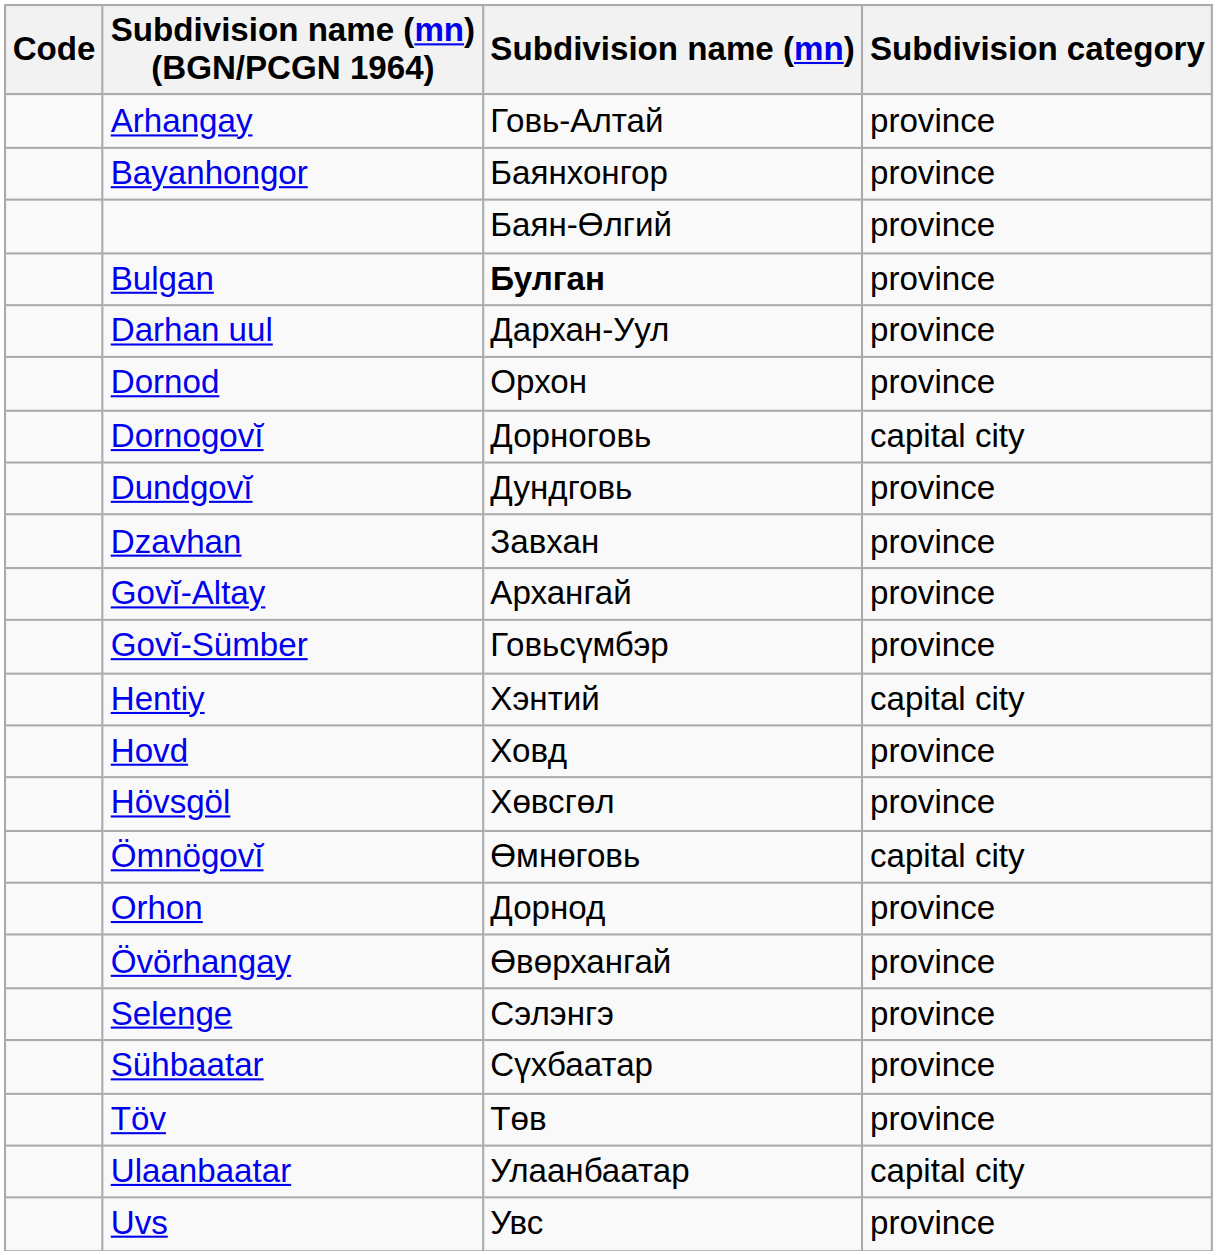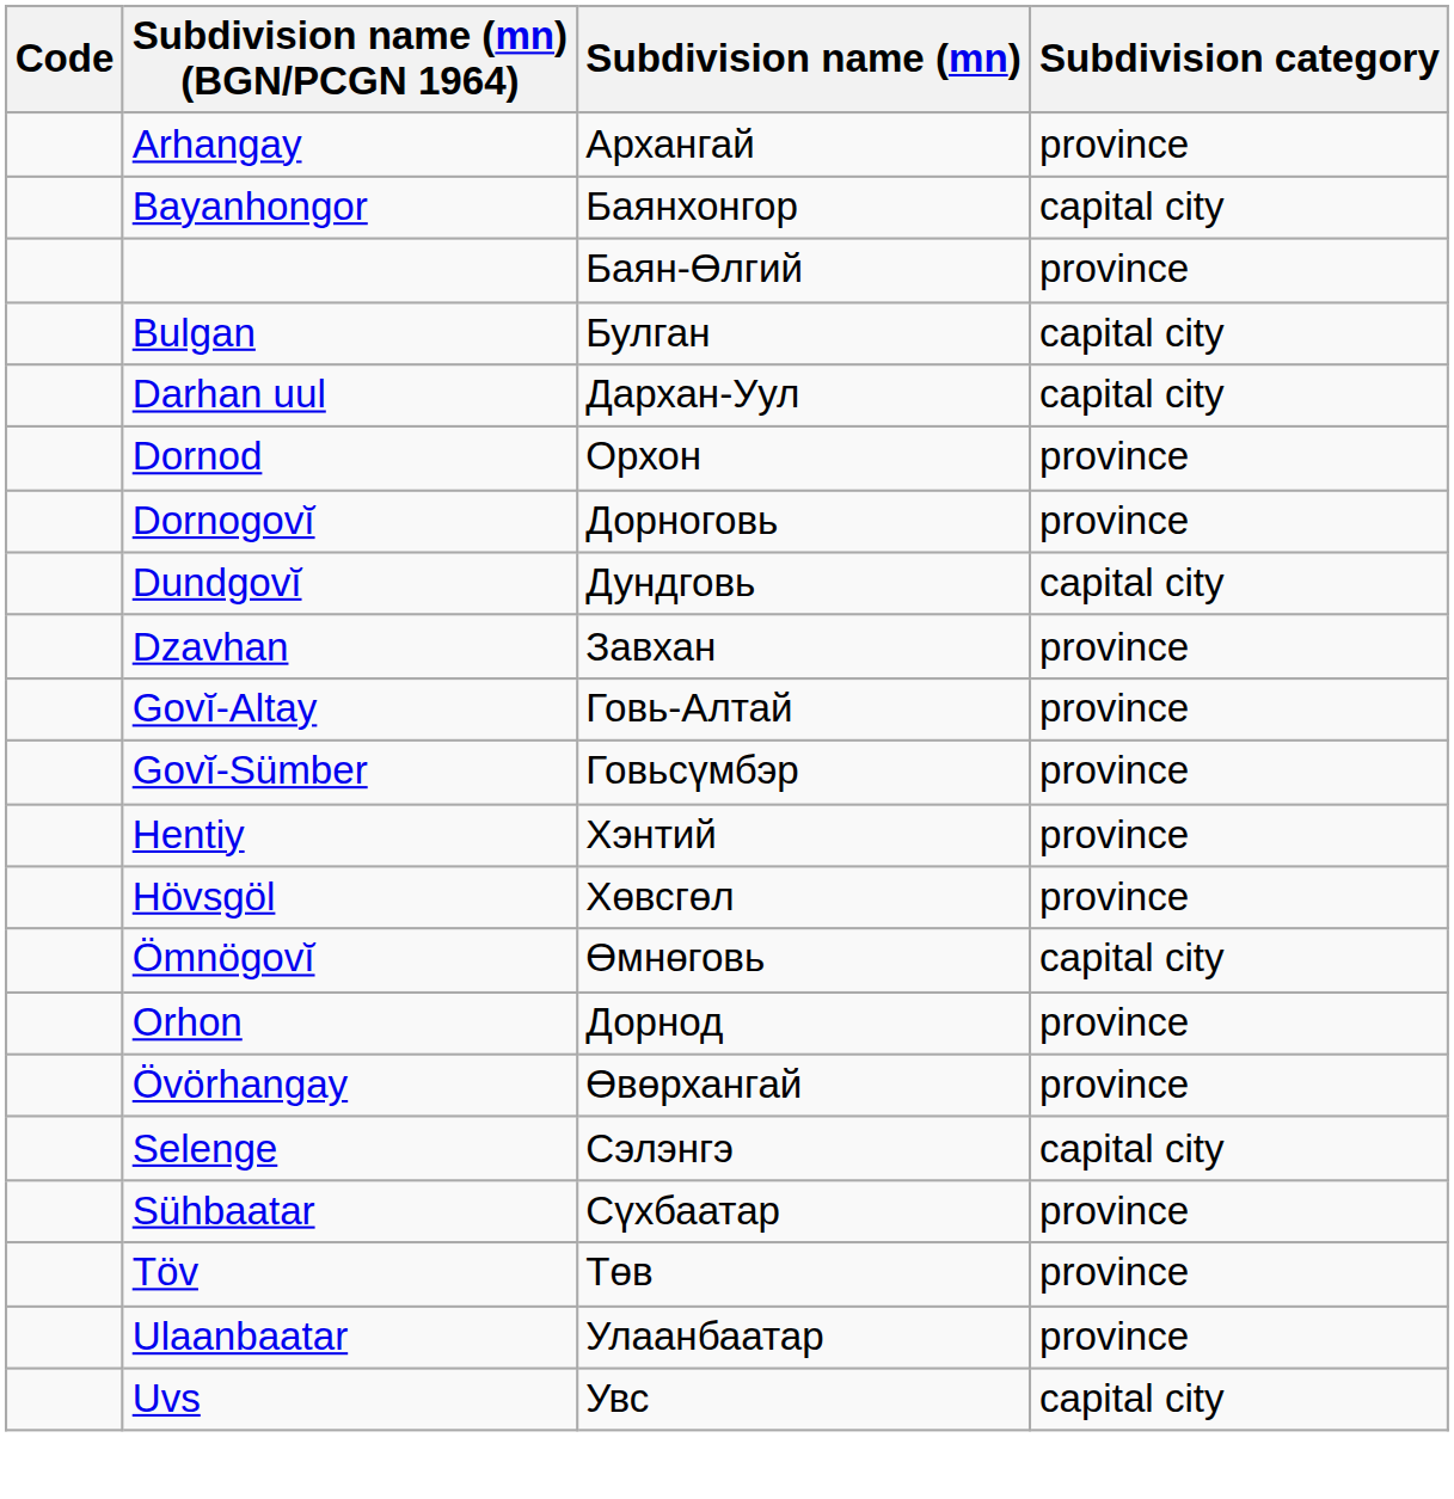Arhangay | Subdivision name (mn): Говь-Алтай -> Архангай
Bayanhongor | Subdivision category: province -> capital city
Bulgan | Subdivision name (mn): bold -> normal
Bulgan | Subdivision category: province -> capital city
Darhan uul | Subdivision category: province -> capital city
Dornogovĭ | Subdivision category: capital city -> province
Dundgovĭ | Subdivision category: province -> capital city
Govĭ-Altay | Subdivision name (mn): Архангай -> Говь-Алтай
Hentiy | Subdivision category: capital city -> province
- row: Hovd | Ховд | province
Selenge | Subdivision category: province -> capital city
Ulaanbaatar | Subdivision category: capital city -> province
Uvs | Subdivision category: province -> capital city
